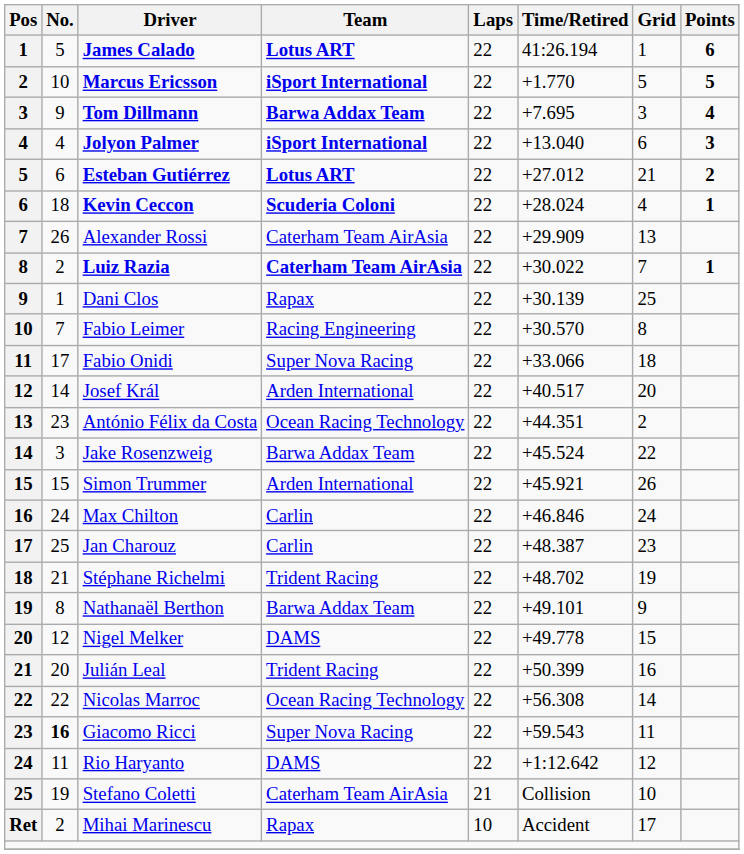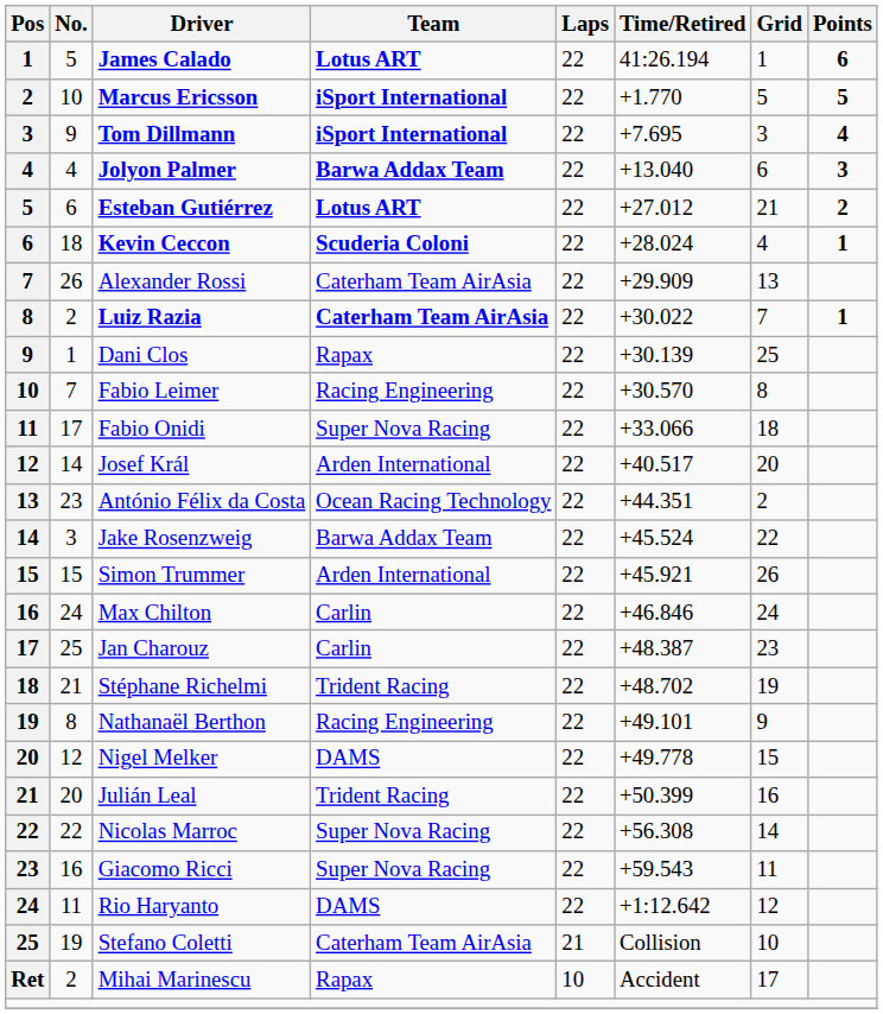Tom Dillmann | Team: Barwa Addax Team -> iSport International
Jolyon Palmer | Team: iSport International -> Barwa Addax Team
Nathanaël Berthon | Team: Barwa Addax Team -> Racing Engineering
Nicolas Marroc | Team: Ocean Racing Technology -> Super Nova Racing
Giacomo Ricci | No.: bold -> normal
